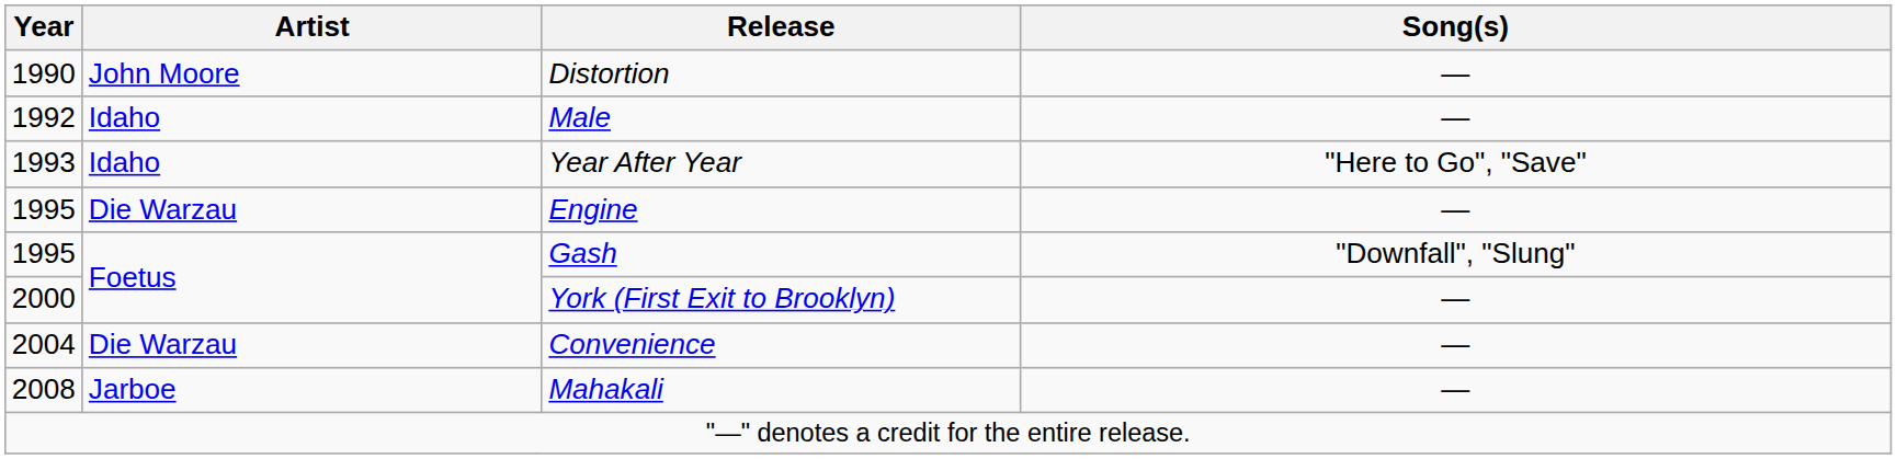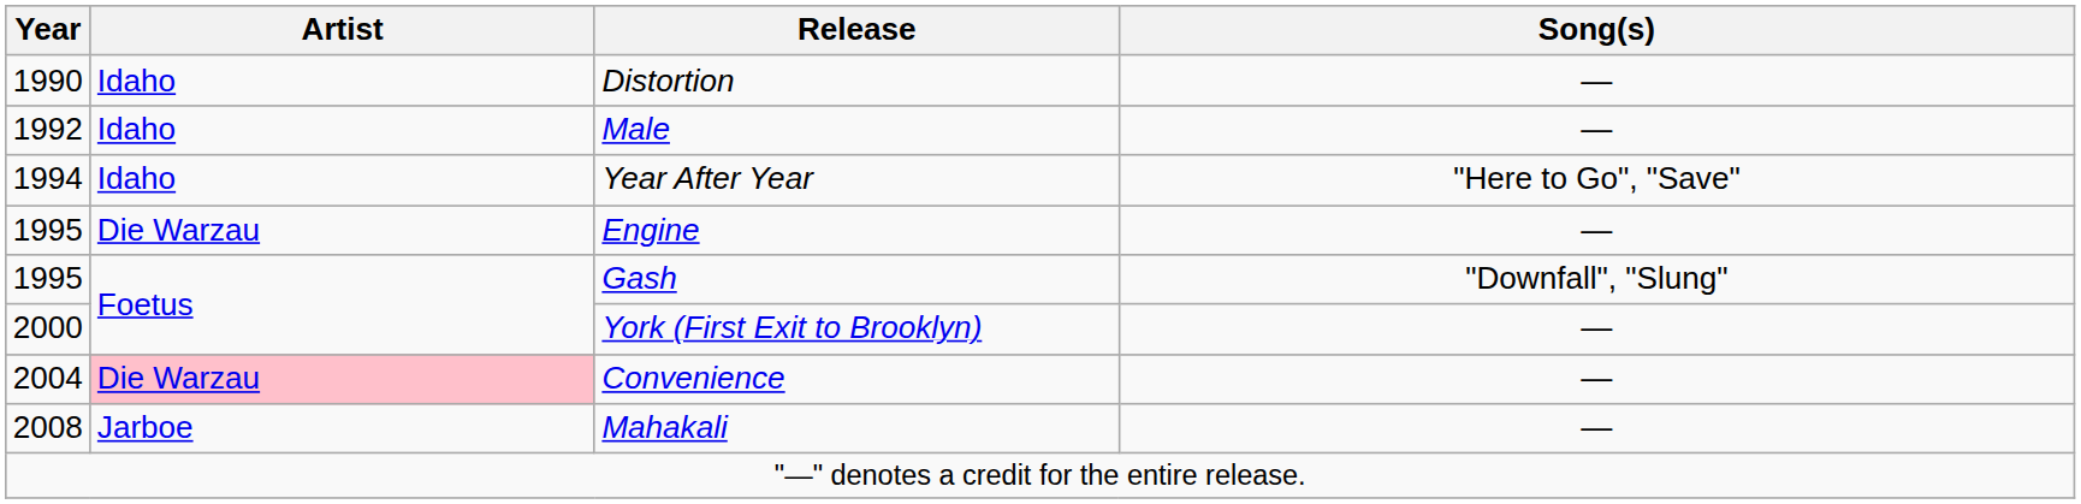Distortion | Artist: John Moore -> Idaho
Year After Year | Year: 1993 -> 1994
Convenience | Artist: no background -> pink background
